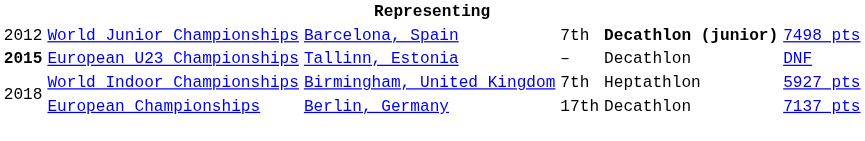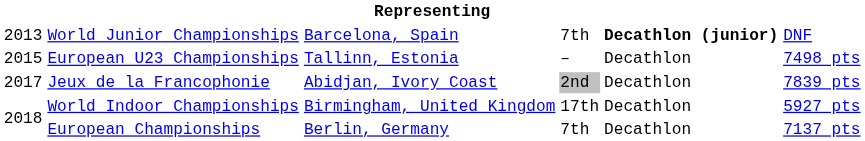World Junior Championships | column 1: 2012 -> 2013
World Junior Championships | column 6: 7498 pts -> DNF
European U23 Championships | column 1: bold -> normal
European U23 Championships | column 6: DNF -> 7498 pts
+ row: 2017 | Jeux de la Francophonie | Abidjan, Ivory Coast | 2nd | Decathlon | 7839 pts
World Indoor Championships | column 4: 7th -> 17th
World Indoor Championships | column 5: Heptathlon -> Decathlon
European Championships | column 4: 17th -> 7th
